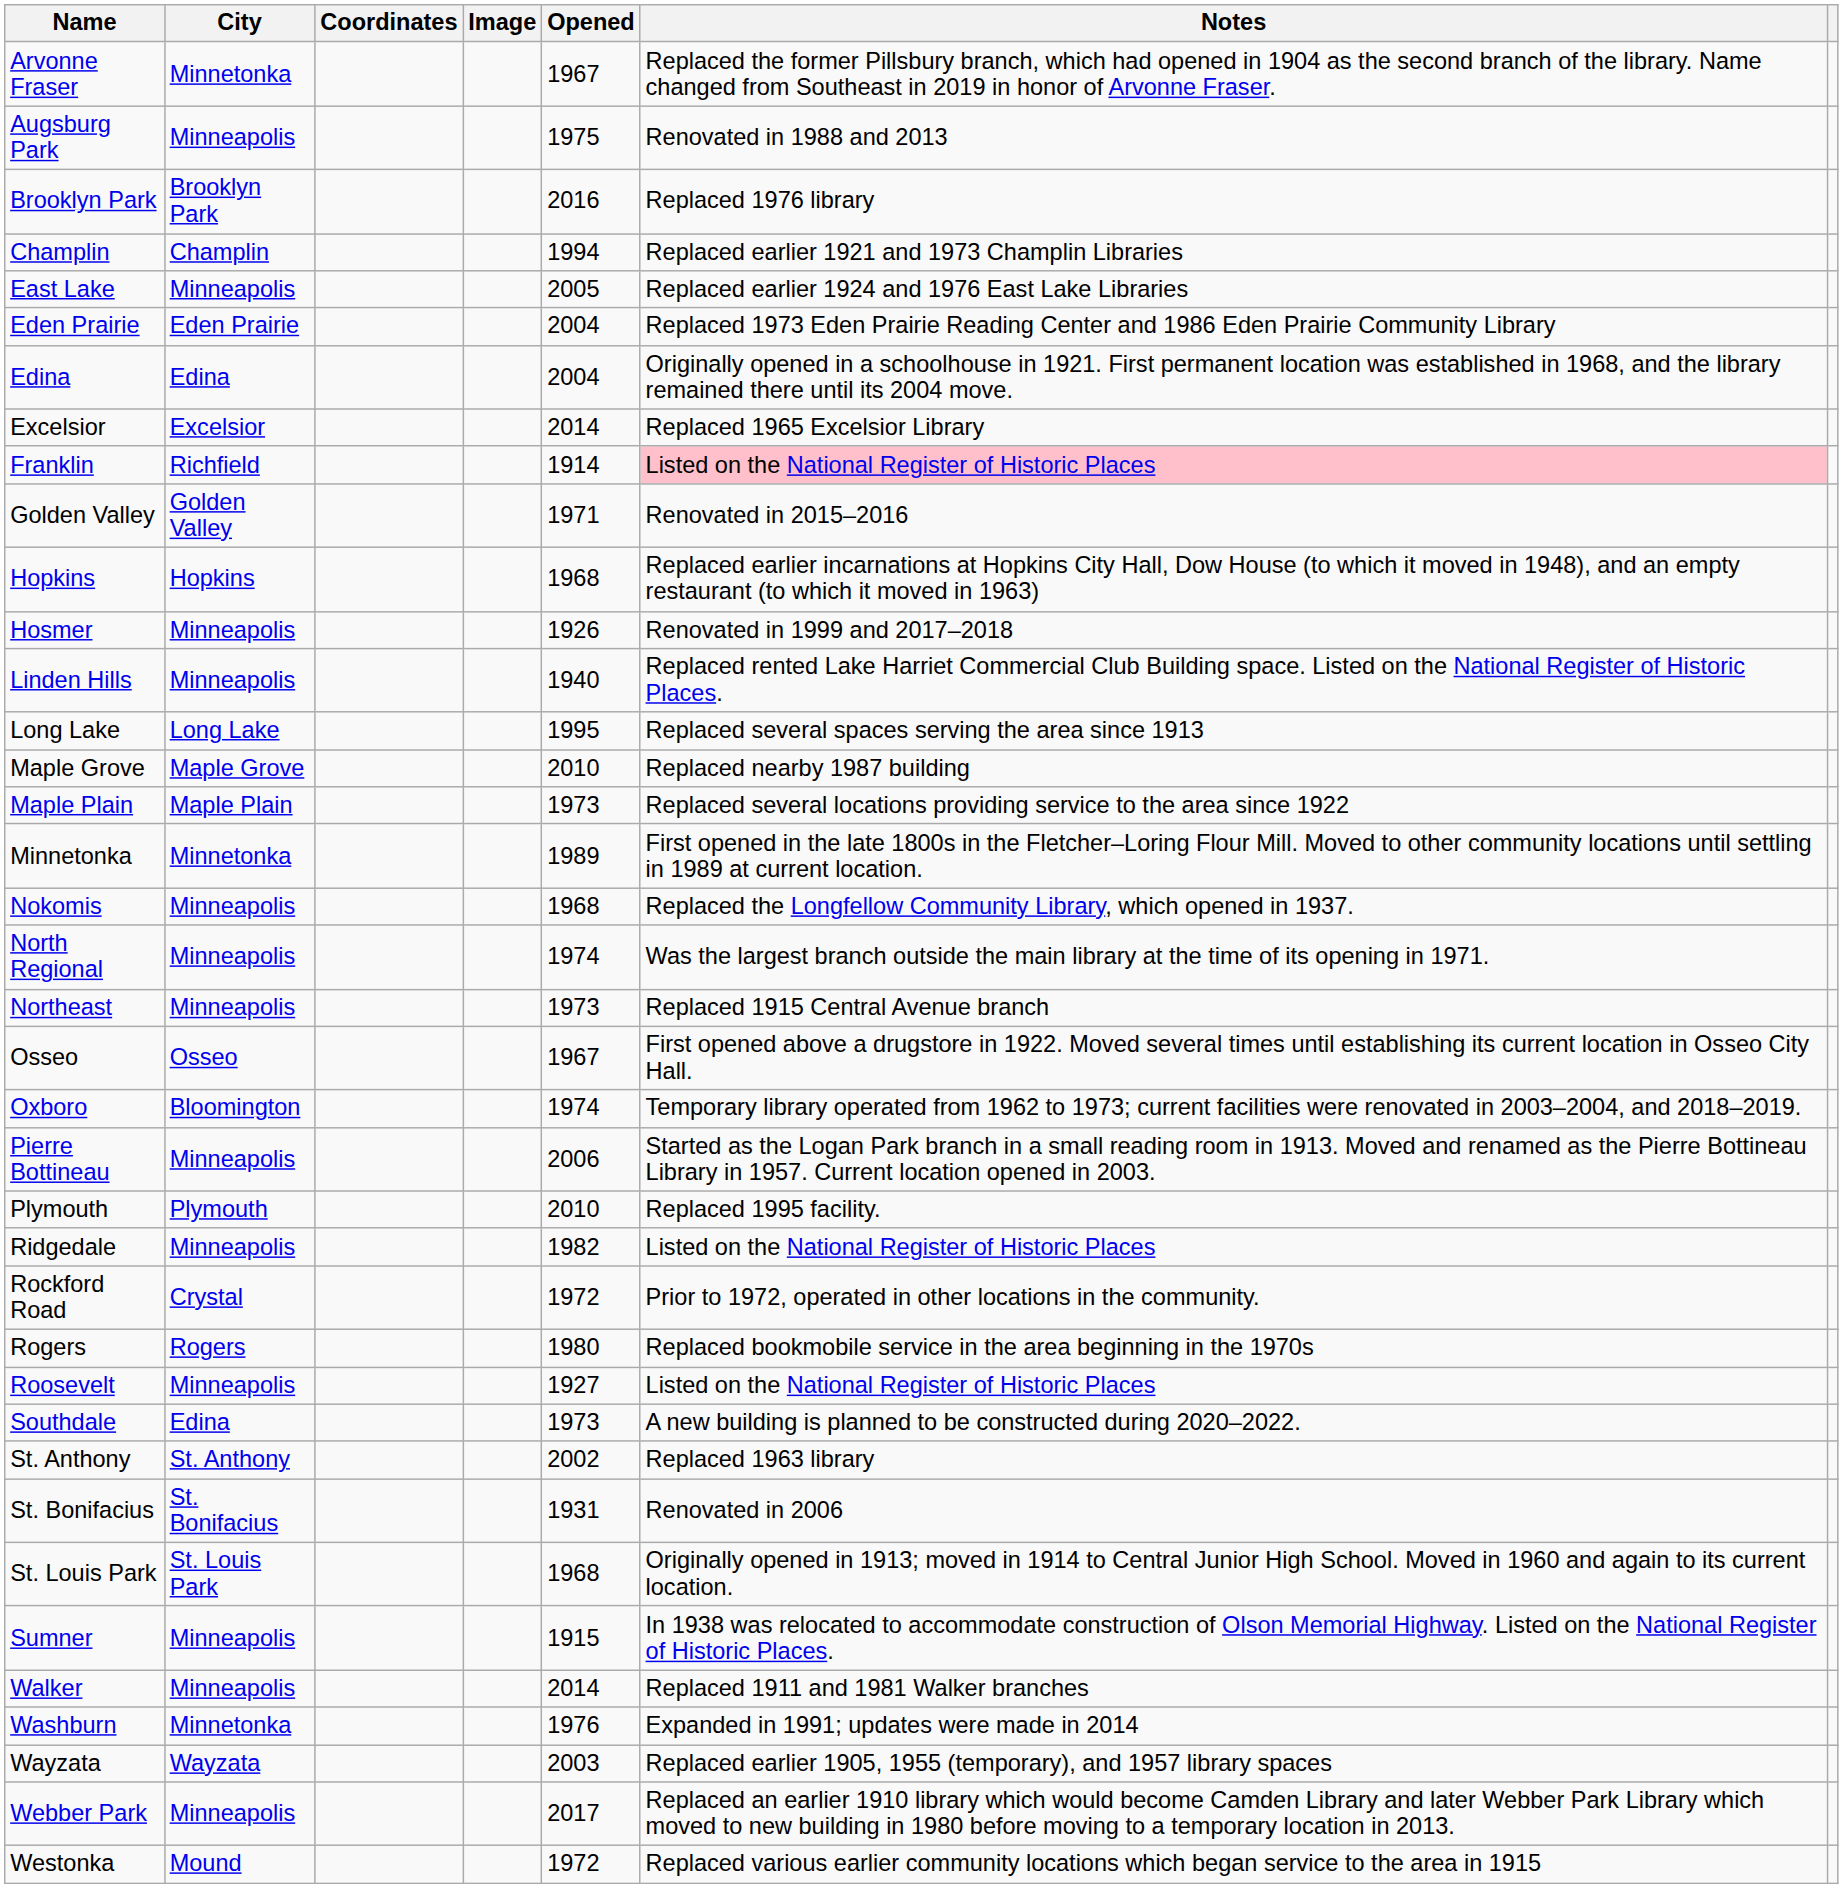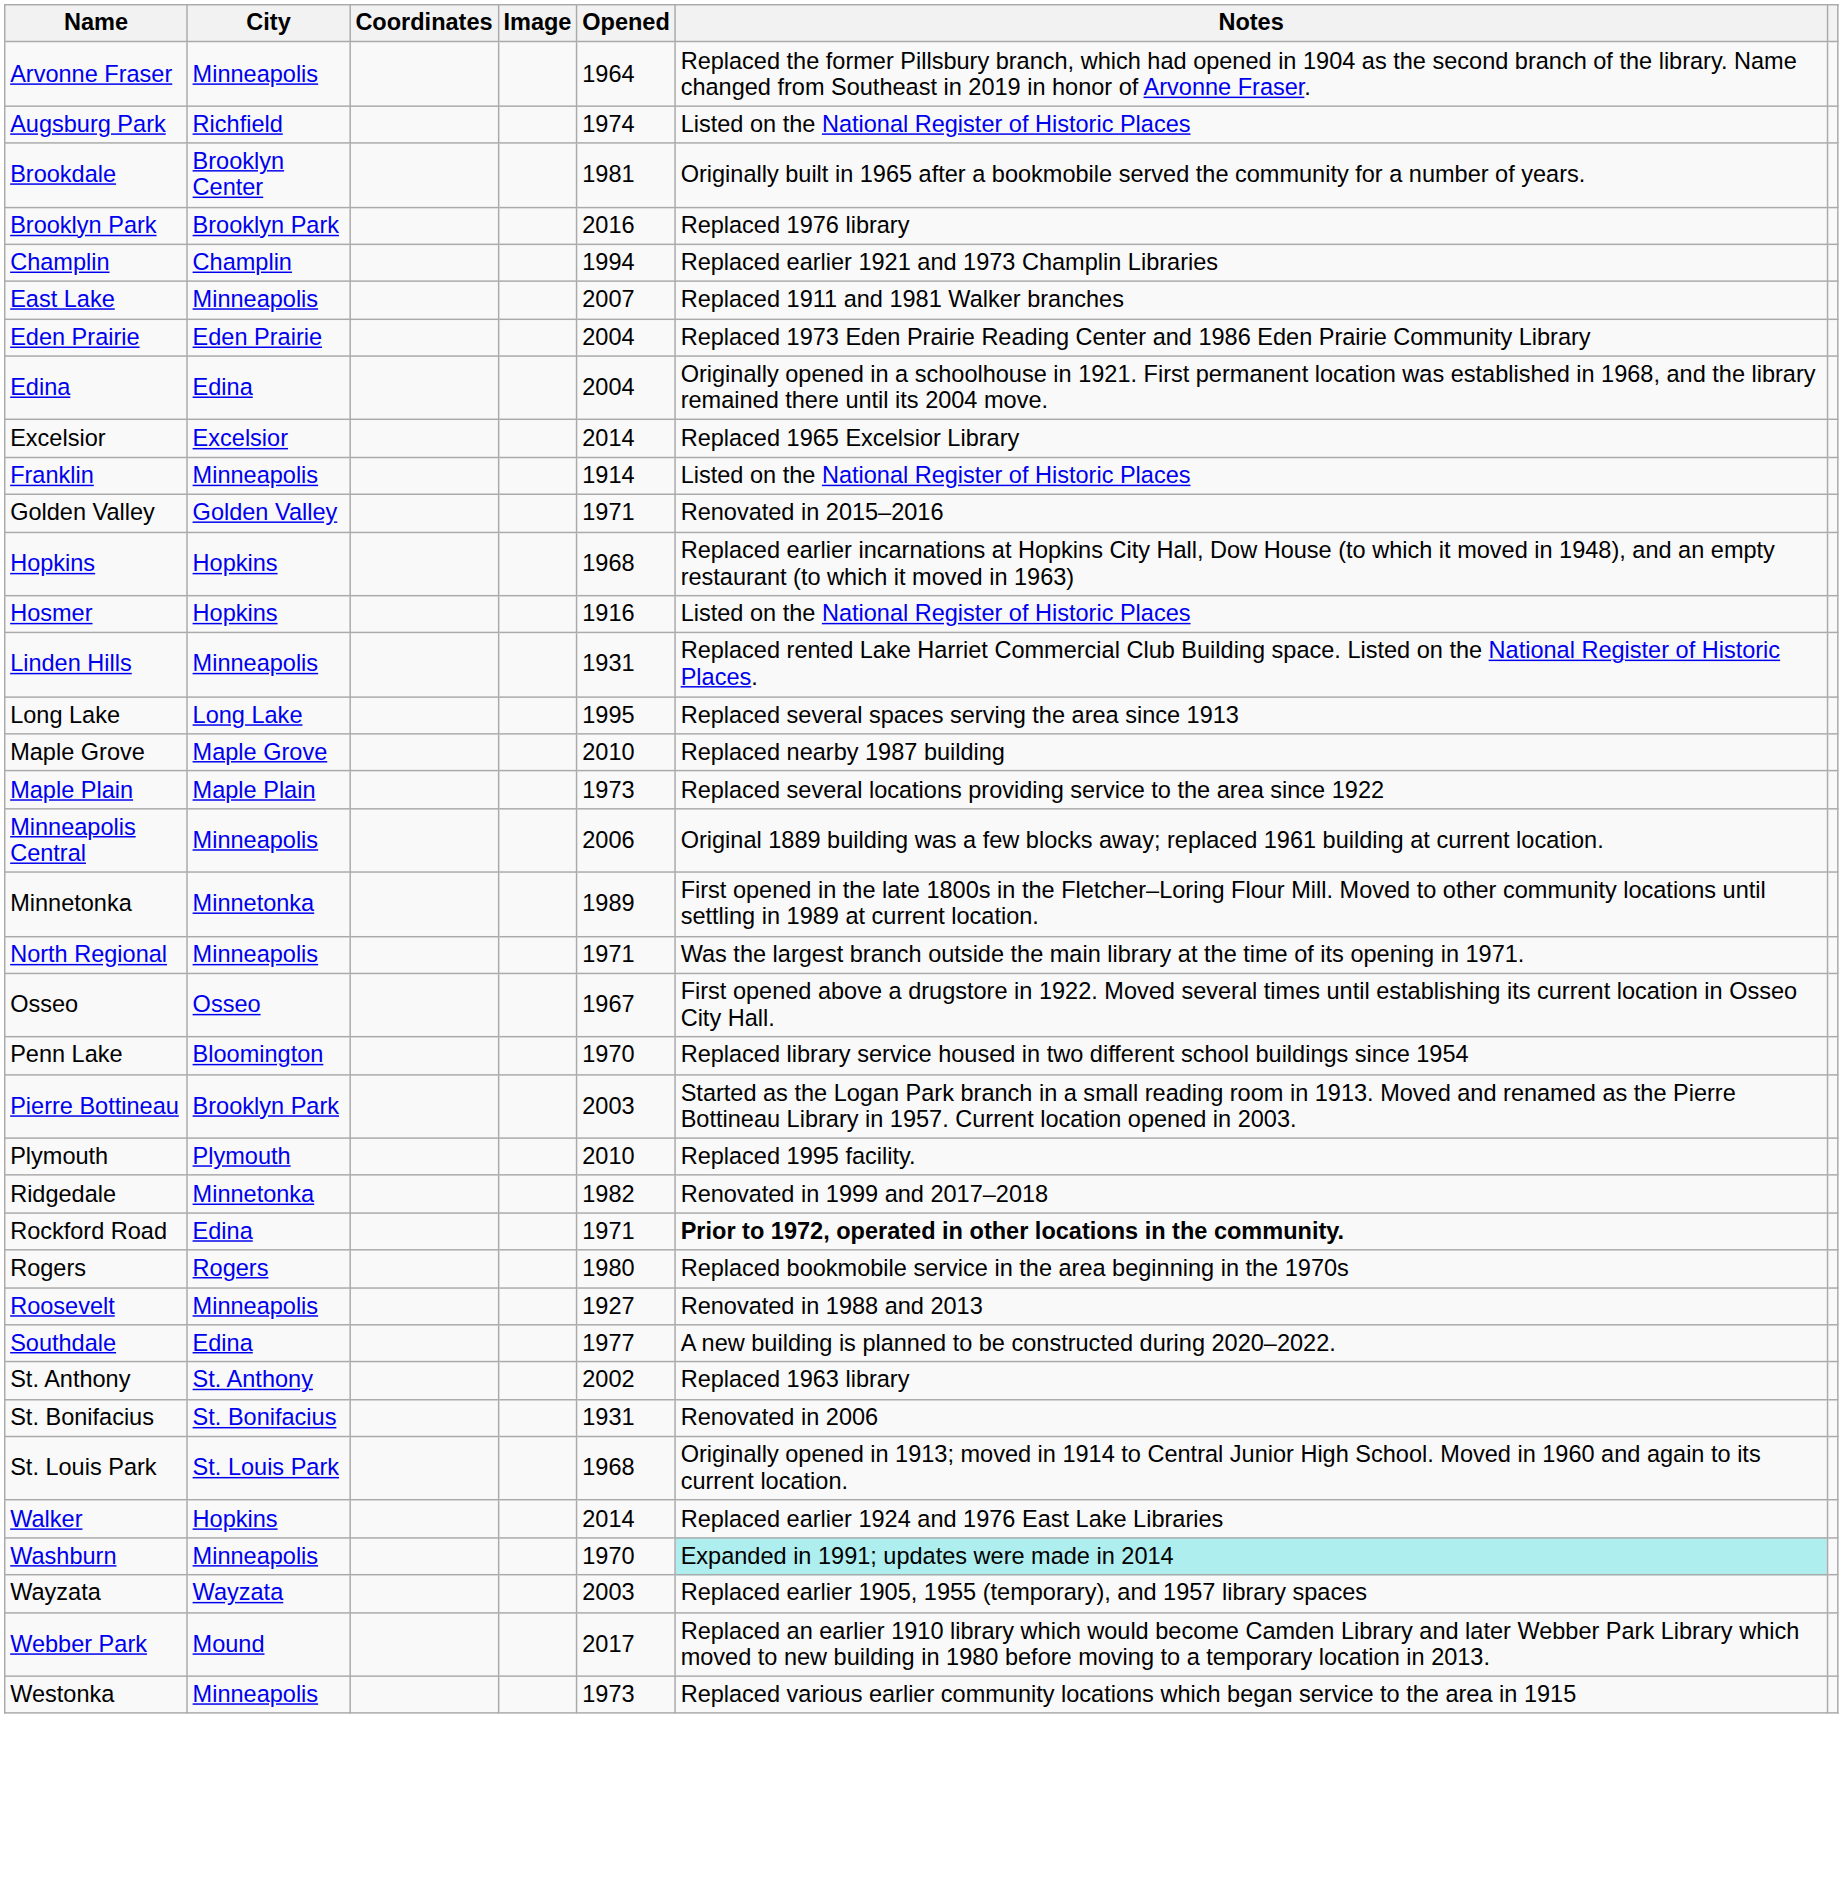Arvonne Fraser | City: Minnetonka -> Minneapolis
Arvonne Fraser | Opened: 1967 -> 1964
Augsburg Park | City: Minneapolis -> Richfield
Augsburg Park | Opened: 1975 -> 1974
Augsburg Park | Notes: Renovated in 1988 and 2013 -> Listed on the National Register of Historic Places
+ row: Brookdale | Brooklyn Center | 1981 | Originally built in 1965 after a bookmobile served the community for a number of years.
East Lake | Opened: 2005 -> 2007
East Lake | Notes: Replaced earlier 1924 and 1976 East Lake Libraries -> Replaced 1911 and 1981 Walker branches
Franklin | City: Richfield -> Minneapolis
Franklin | Notes: pink background -> no background
Hosmer | City: Minneapolis -> Hopkins
Hosmer | Opened: 1926 -> 1916
Hosmer | Notes: Renovated in 1999 and 2017–2018 -> Listed on the National Register of Historic Places
Linden Hills | Opened: 1940 -> 1931
+ row: Minneapolis Central | Minneapolis | 2006 | Original 1889 building was a few blocks away; replaced 1961 building at current location.
- row: Nokomis | Minneapolis | 1968 | Replaced the Longfellow Community Library, which opened in 1937.
North Regional | Opened: 1974 -> 1971
- row: Northeast | Minneapolis | 1973 | Replaced 1915 Central Avenue branch
- row: Oxboro | Bloomington | 1974 | Temporary library operated from 1962 to 1973; current facilities were renovated in 2003–2004, and 2018–2019.
+ row: Penn Lake | Bloomington | 1970 | Replaced library service housed in two different school buildings since 1954
Pierre Bottineau | City: Minneapolis -> Brooklyn Park
Pierre Bottineau | Opened: 2006 -> 2003
Ridgedale | City: Minneapolis -> Minnetonka
Ridgedale | Notes: Listed on the National Register of Historic Places -> Renovated in 1999 and 2017–2018
Rockford Road | City: Crystal -> Edina
Rockford Road | Opened: 1972 -> 1971
Rockford Road | Notes: normal -> bold
Roosevelt | Notes: Listed on the National Register of Historic Places -> Renovated in 1988 and 2013
Southdale | Opened: 1973 -> 1977
- row: Sumner | Minneapolis | 1915 | In 1938 was relocated to accommodate construction of Olson Memorial Highway. Listed on the National Register of Historic Places.
Walker | City: Minneapolis -> Hopkins
Walker | Notes: Replaced 1911 and 1981 Walker branches -> Replaced earlier 1924 and 1976 East Lake Libraries
Washburn | City: Minnetonka -> Minneapolis
Washburn | Opened: 1976 -> 1970
Washburn | Notes: no background -> paleturquoise background
Webber Park | City: Minneapolis -> Mound
Westonka | City: Mound -> Minneapolis
Westonka | Opened: 1972 -> 1973
